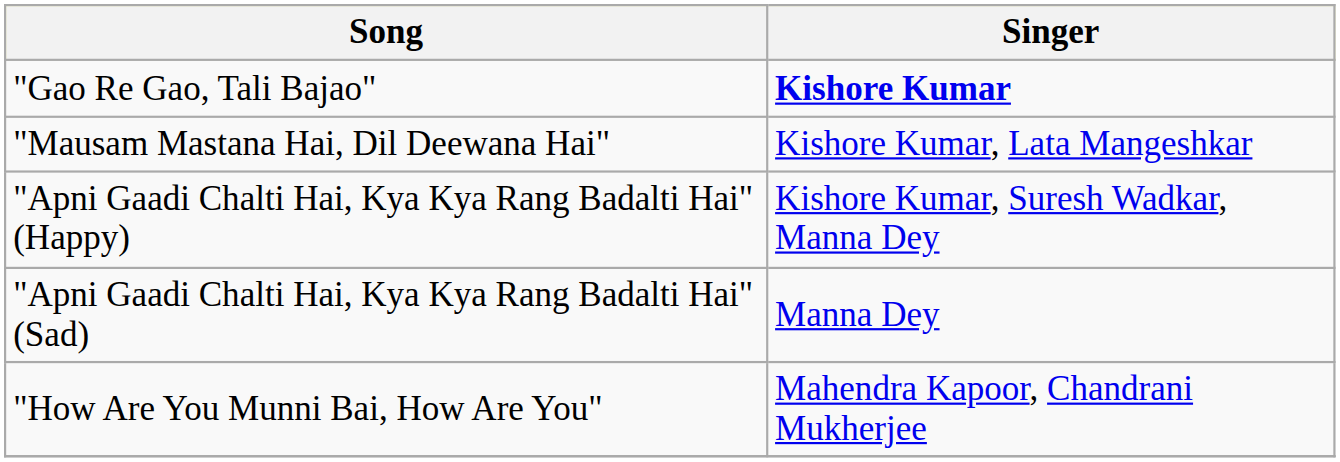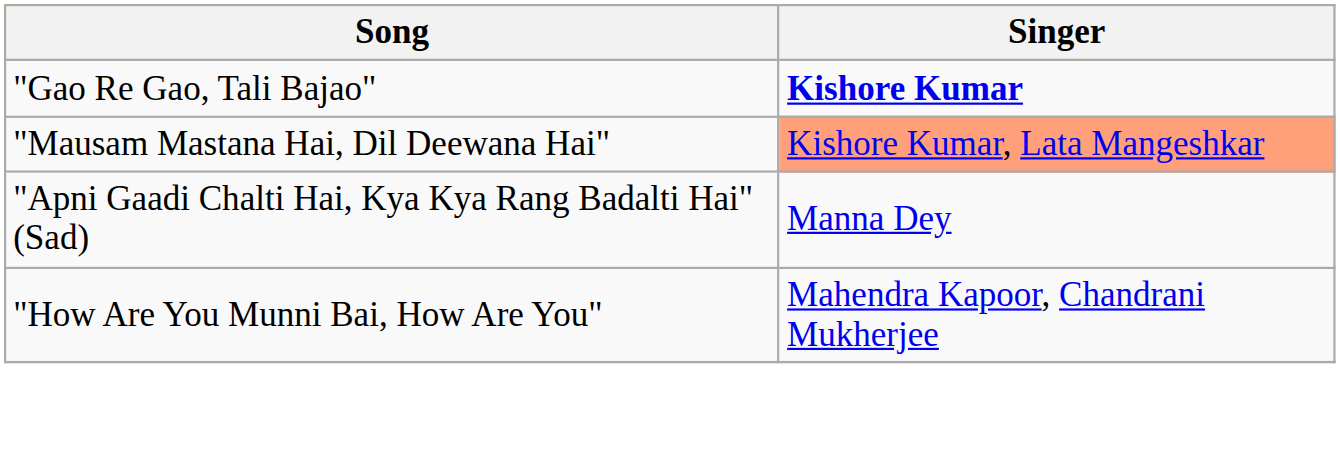"Mausam Mastana Hai, Dil Deewana Hai" | Singer: no background -> lightsalmon background
- row: "Apni Gaadi Chalti Hai, Kya Kya Rang Badalti Hai" (Happy) | Kishore Kumar, Suresh Wadkar, Manna Dey
